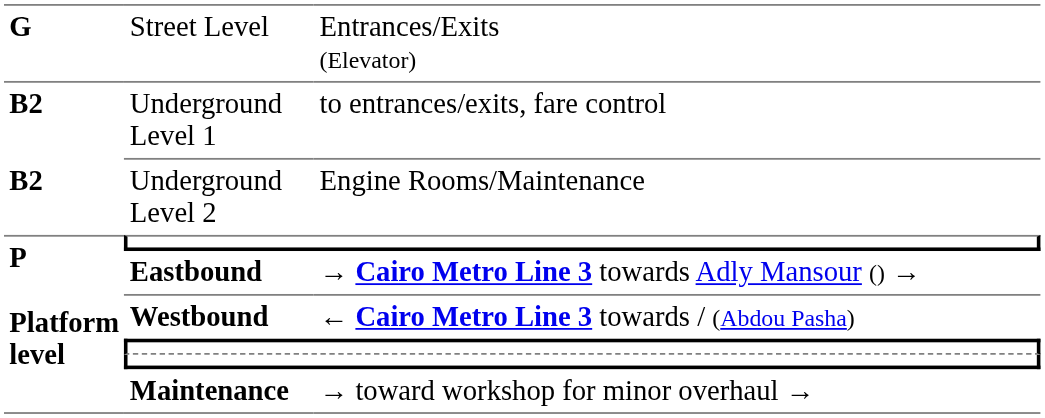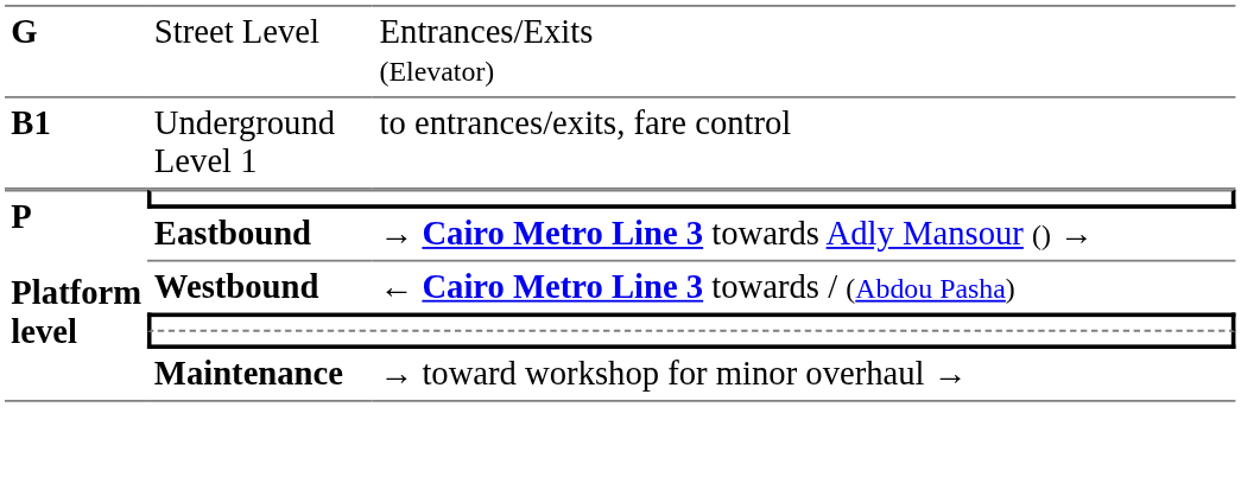Underground Level 1 | column 1: B2 -> B1
- row: B2 | Underground Level 2 | Engine Rooms/Maintenance
